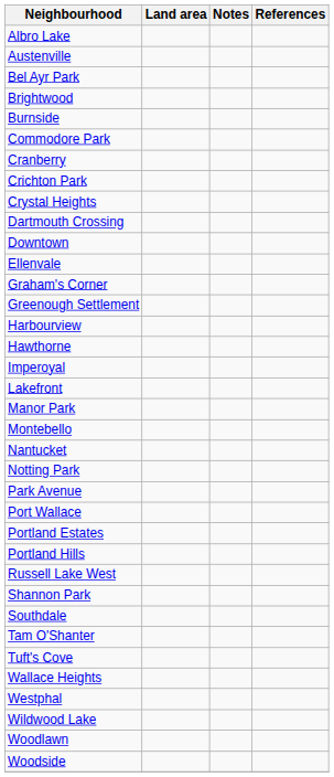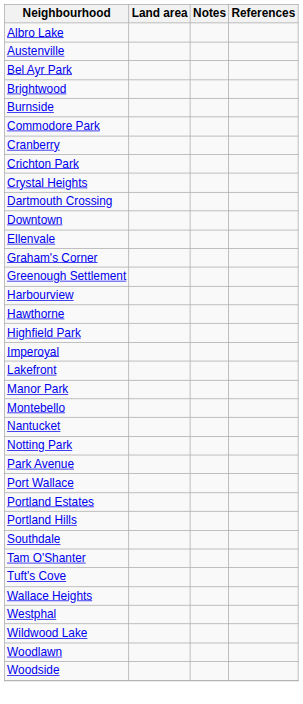+ row: Highfield Park
- row: Russell Lake West
- row: Shannon Park
